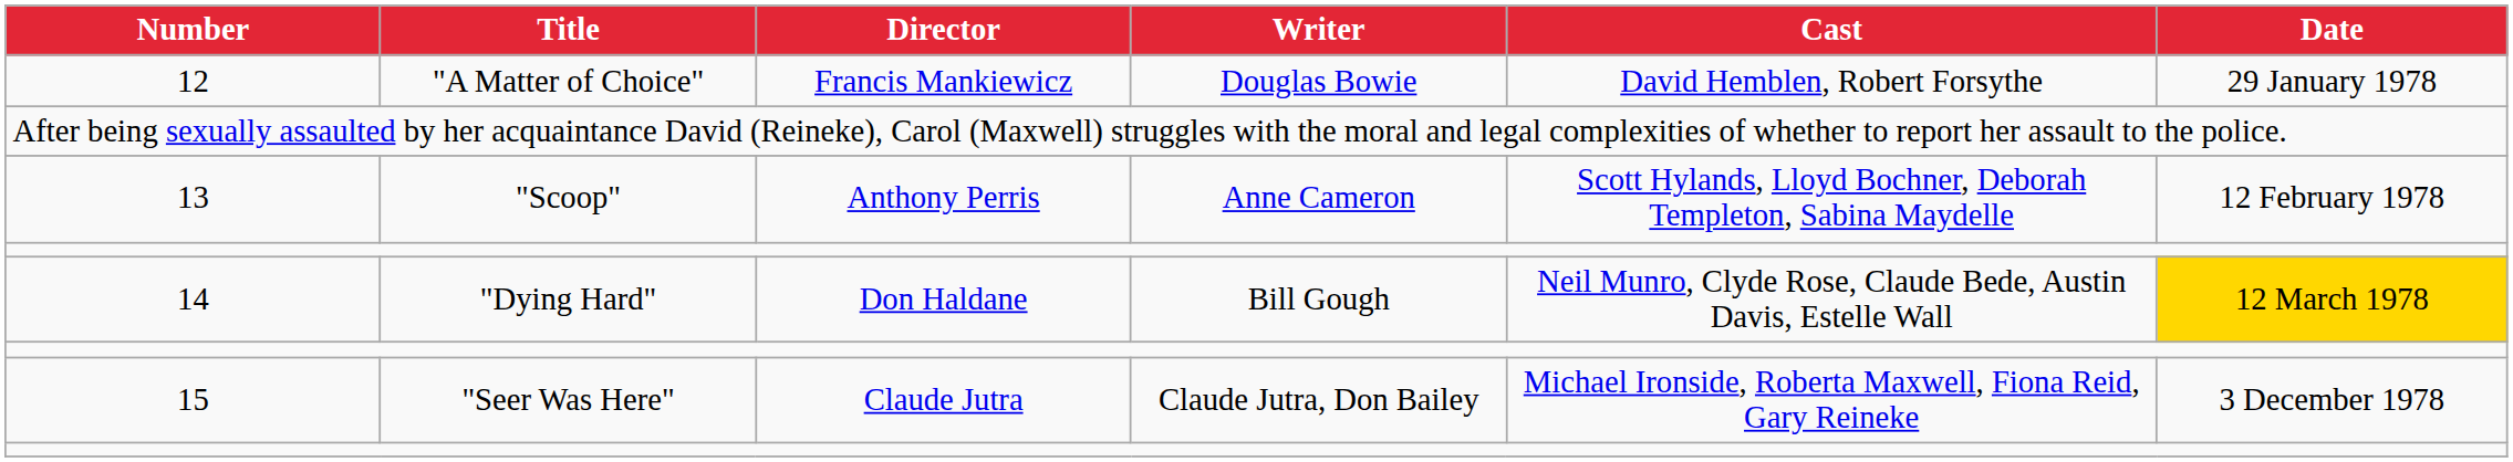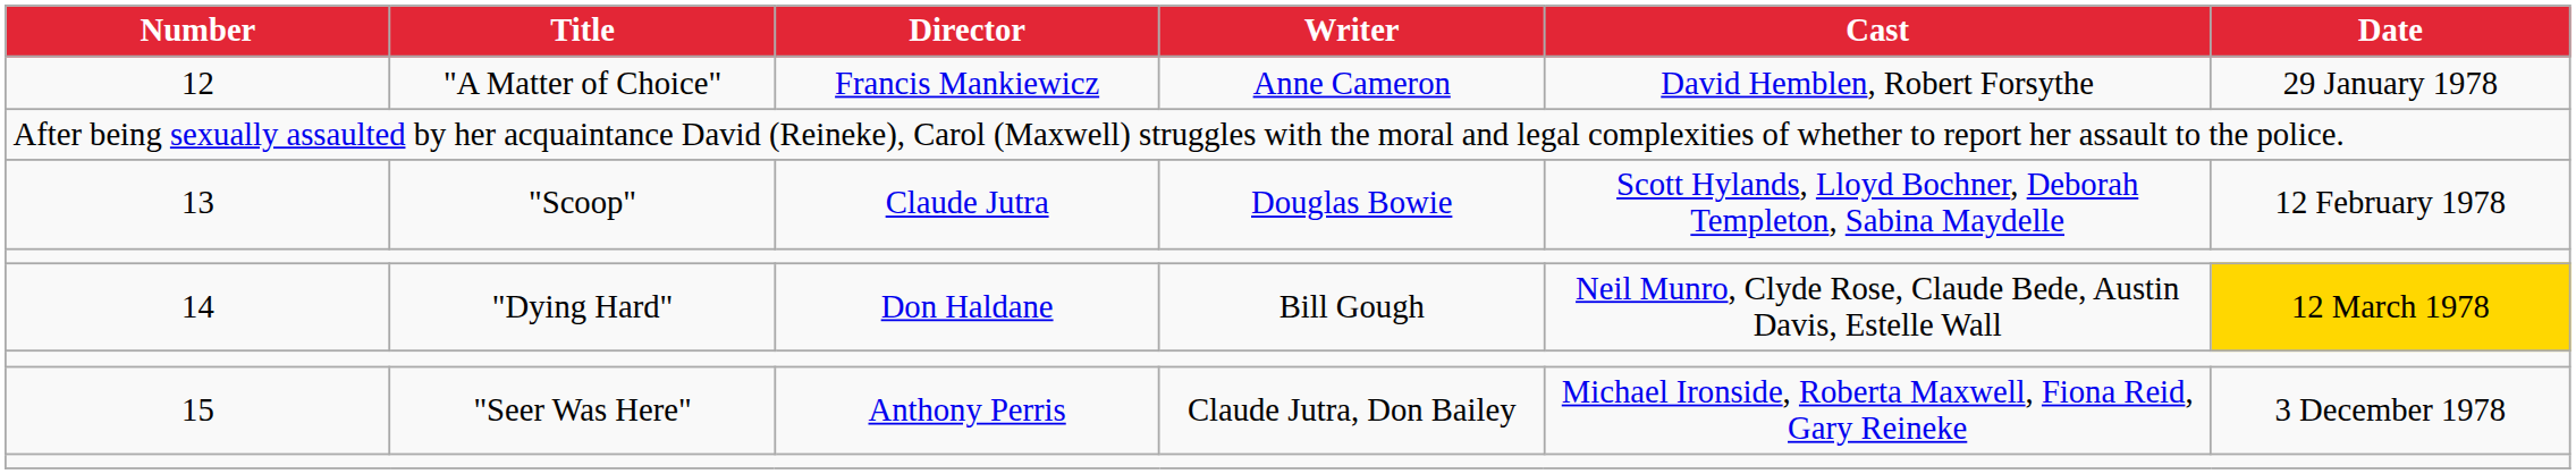12 | Writer: Douglas Bowie -> Anne Cameron
13 | Director: Anthony Perris -> Claude Jutra
13 | Writer: Anne Cameron -> Douglas Bowie
15 | Director: Claude Jutra -> Anthony Perris
